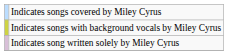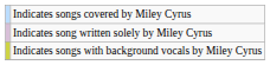rows swapped: Indicates song written solely by Miley Cyrus <-> Indicates songs with background vocals by Miley Cyrus
